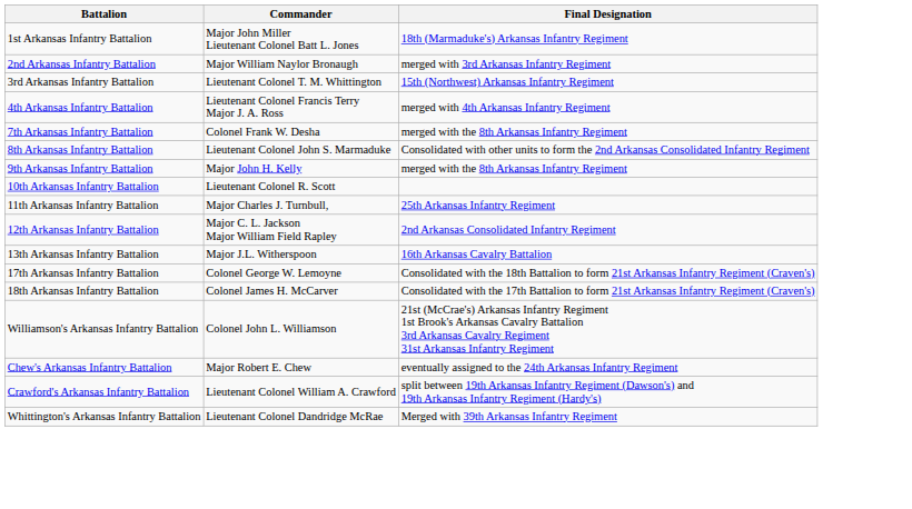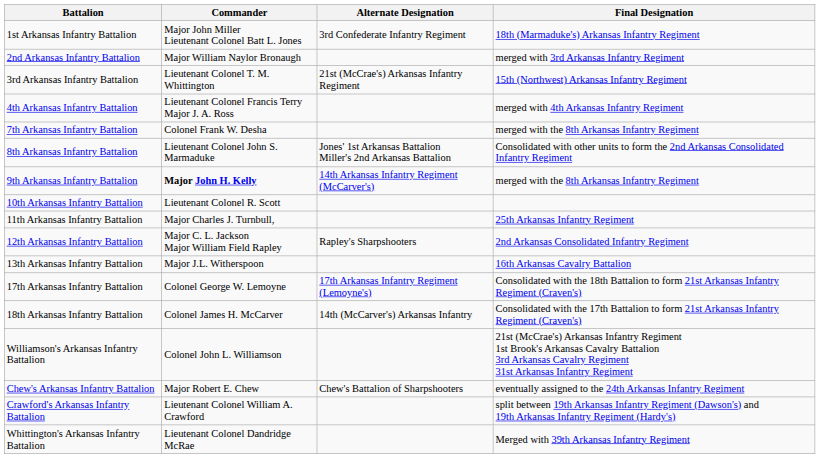+ column: Alternate Designation | 3rd Confederate Infantry Regiment | 21st (McCrae's) Arkansas Infantry Regiment | Jones' 1st Arkansas Battalion Miller's 2nd Arkansas Battalion | 14th Arkansas Infantry Regiment (McCarver's) | Rapley's Sharpshooters | 17th Arkansas Infantry Regiment (Lemoyne's) | 14th (McCarver's) Arkansas Infantry | Chew's Battalion of Sharpshooters
9th Arkansas Infantry Battalion | Commander: normal -> bold
